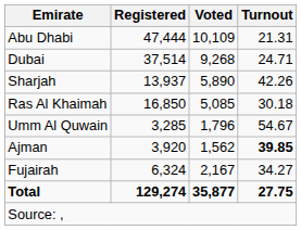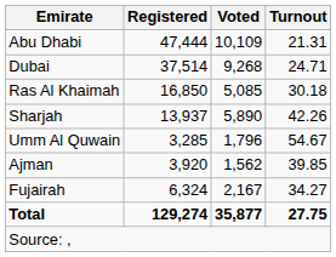rows swapped: Sharjah <-> Ras Al Khaimah
Ajman | Turnout: bold -> normal
